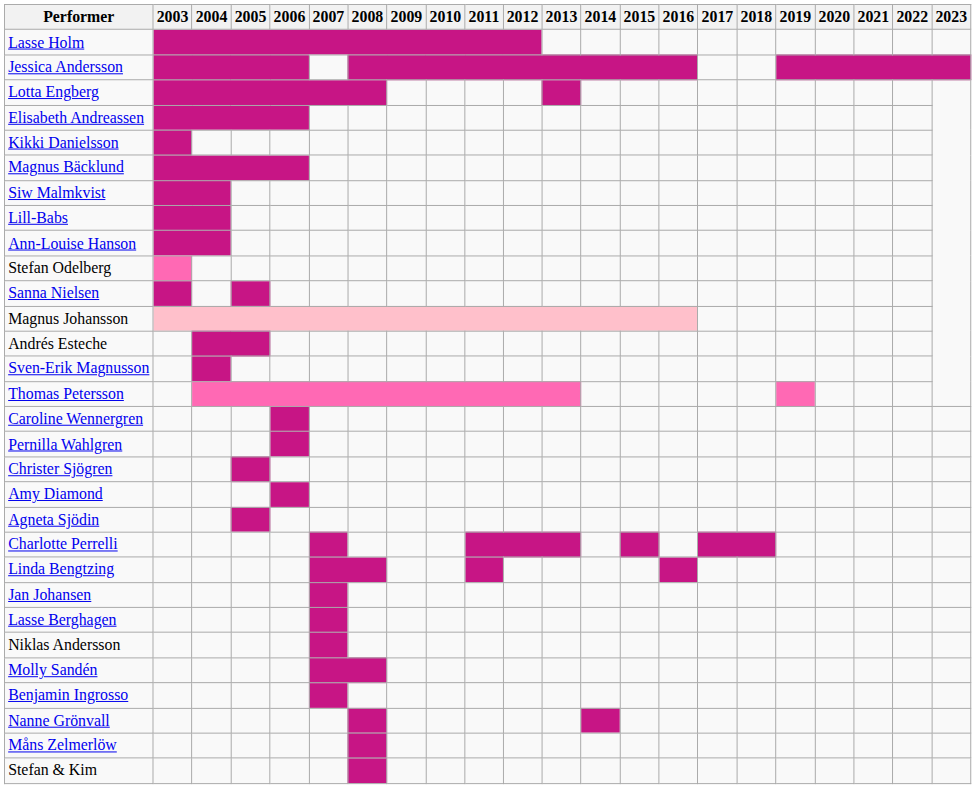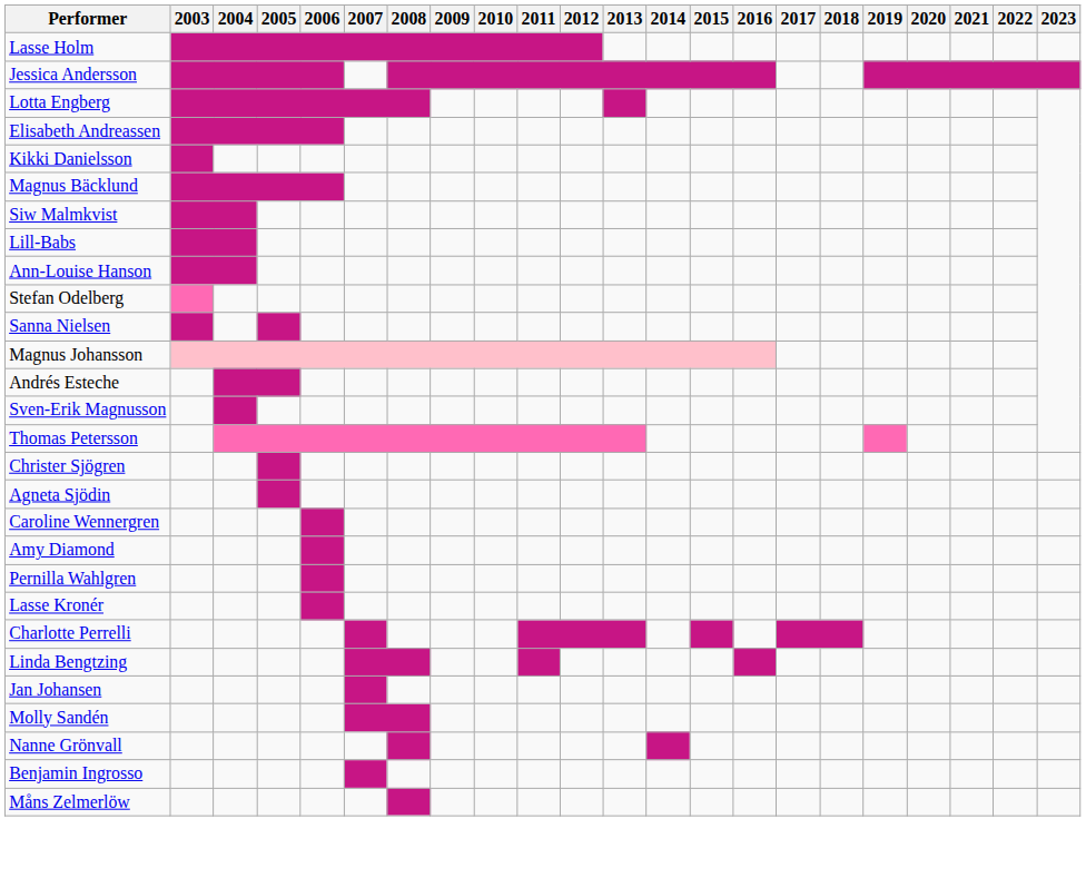rows swapped: Christer Sjögren <-> Caroline Wennergren
rows swapped: Agneta Sjödin <-> Pernilla Wahlgren
+ row: Lasse Kronér
- row: Lasse Berghagen
- row: Niklas Andersson
rows swapped: Benjamin Ingrosso <-> Nanne Grönvall
- row: Stefan & Kim
